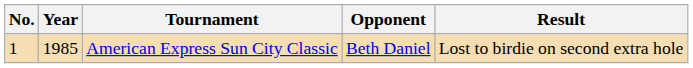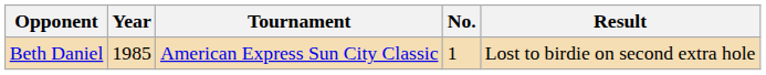columns swapped: No. <-> Opponent
